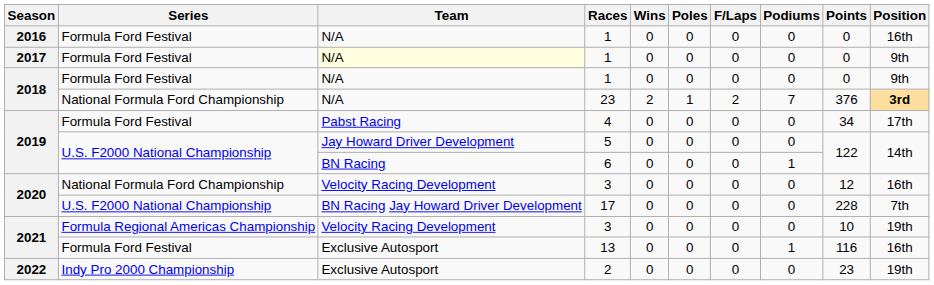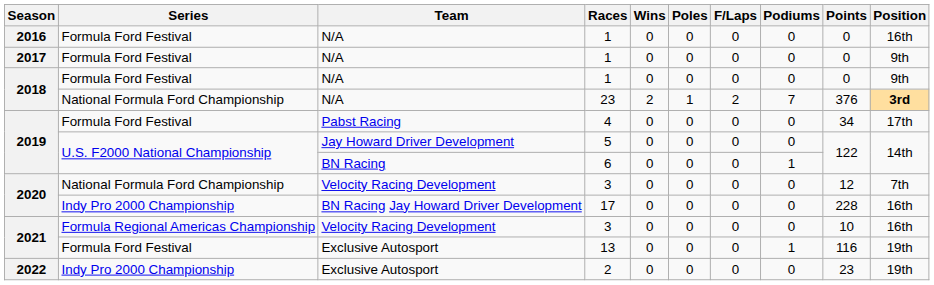2017 / 1 | Team: lightyellow background -> no background
2020 / 3 | Position: 16th -> 7th
17 | Series: U.S. F2000 National Championship -> Indy Pro 2000 Championship
17 | Position: 7th -> 16th
2021 / 3 | Position: 19th -> 16th
13 | Position: 16th -> 19th
